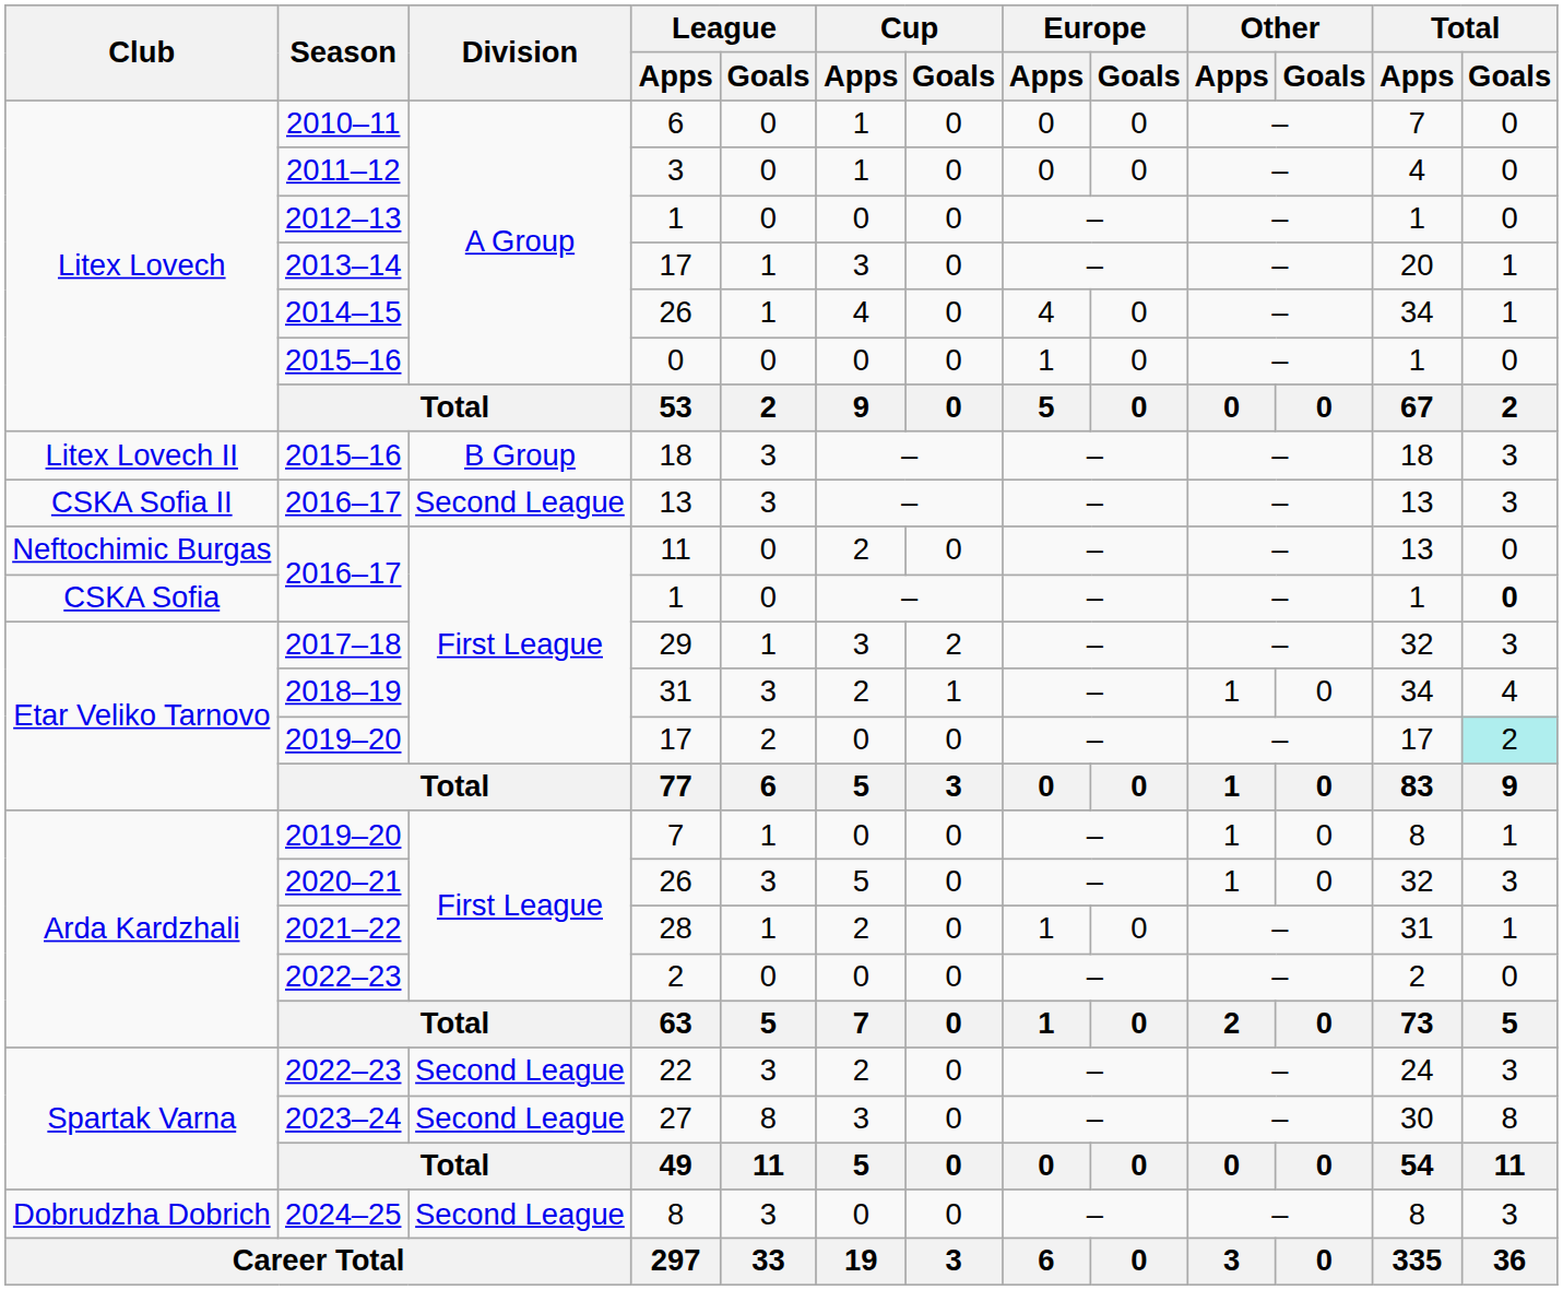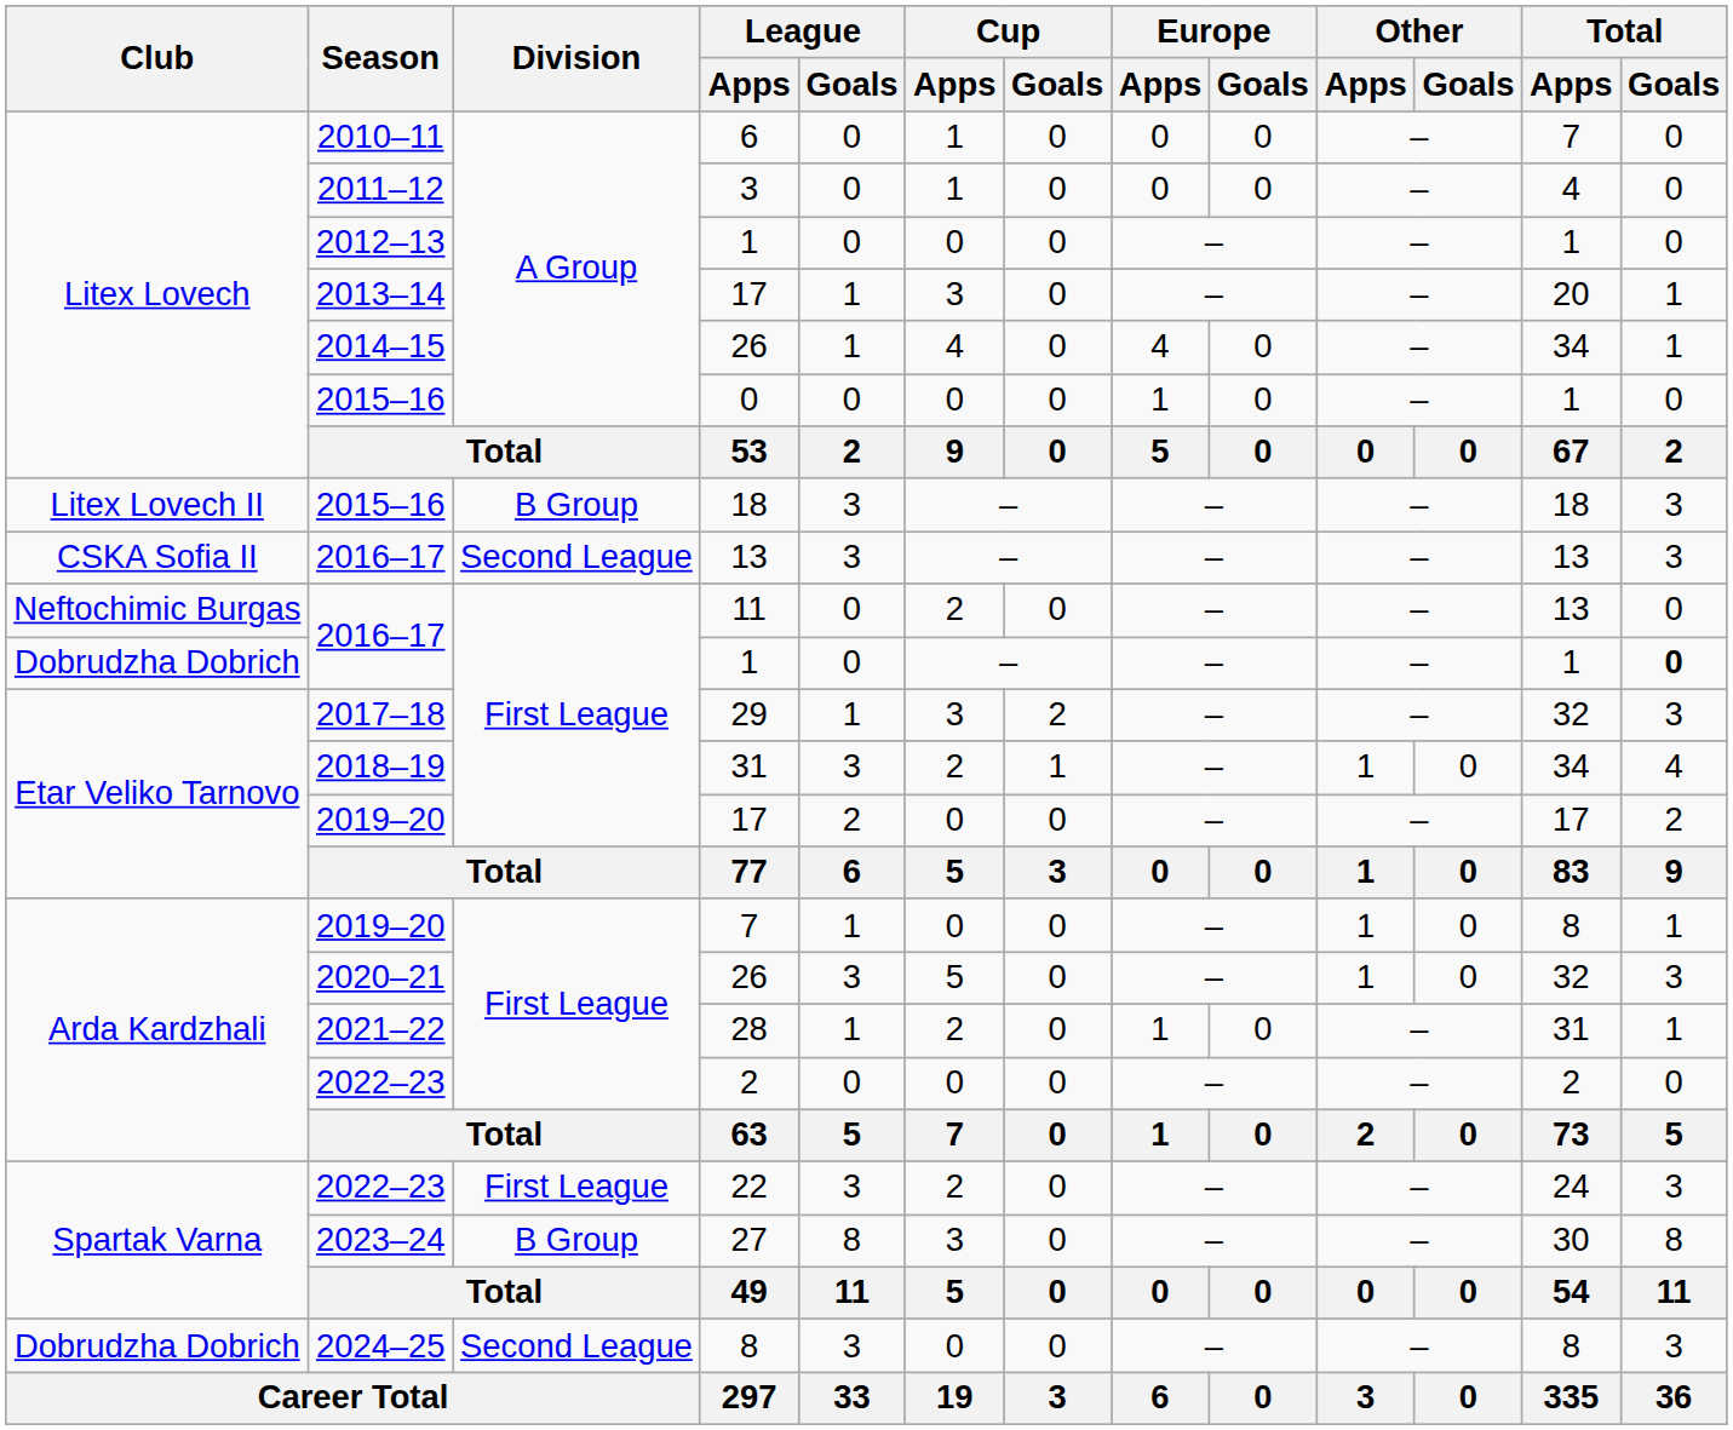2016–17 / 1 | Club: CSKA Sofia -> Dobrudzha Dobrich
2019–20 / 17 | Total / Goals: paleturquoise background -> no background
22 | Division: Second League -> First League
27 | Division: Second League -> B Group
